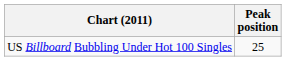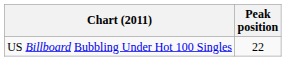US Billboard Bubbling Under Hot 100 Singles | Peak position: 25 -> 22
